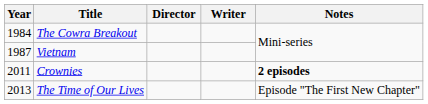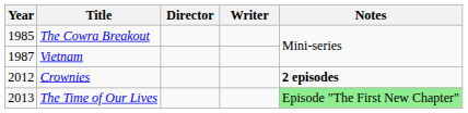The Cowra Breakout | Year: 1984 -> 1985
Crownies | Year: 2011 -> 2012
The Time of Our Lives | Notes: no background -> lightgreen background
